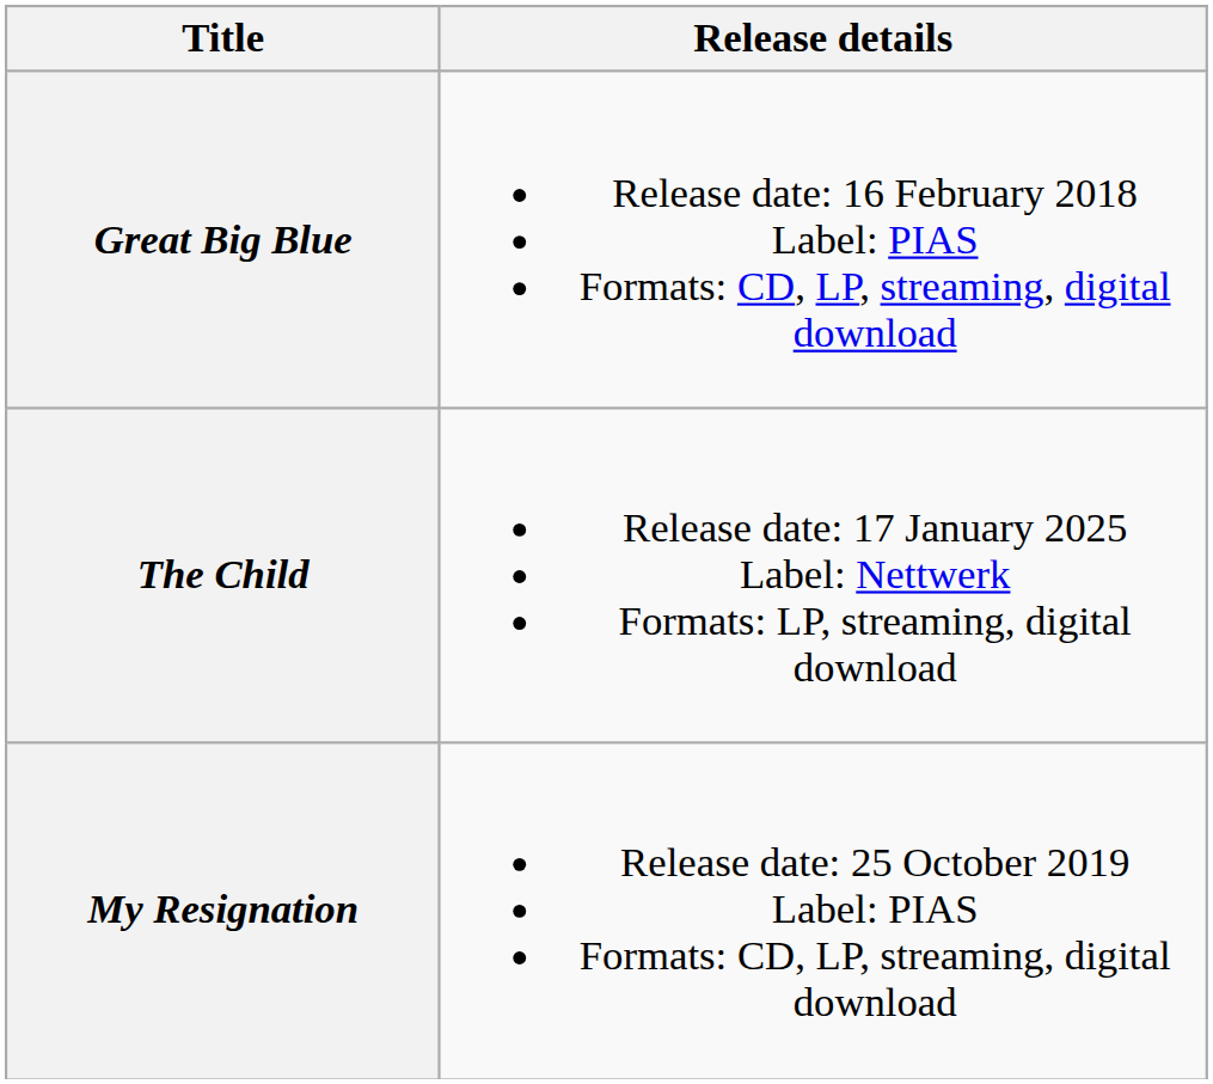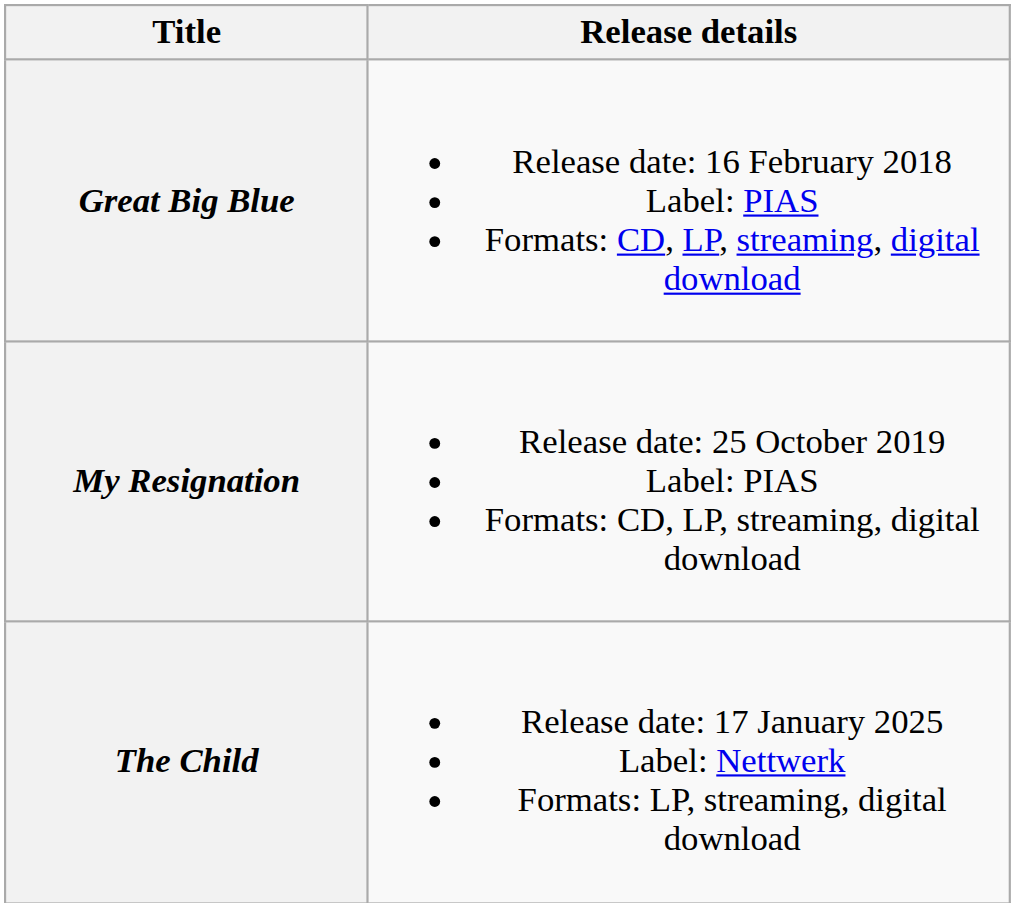rows swapped: My Resignation <-> The Child
